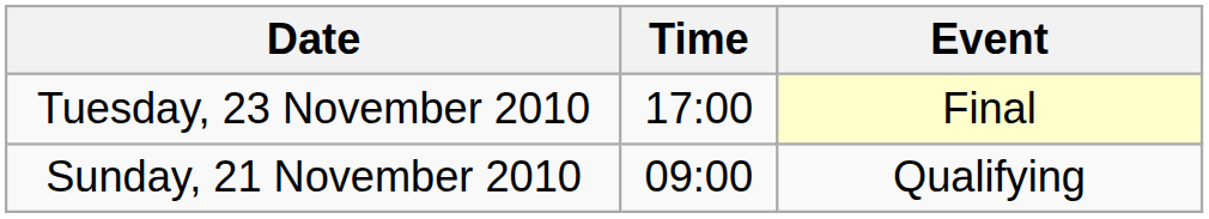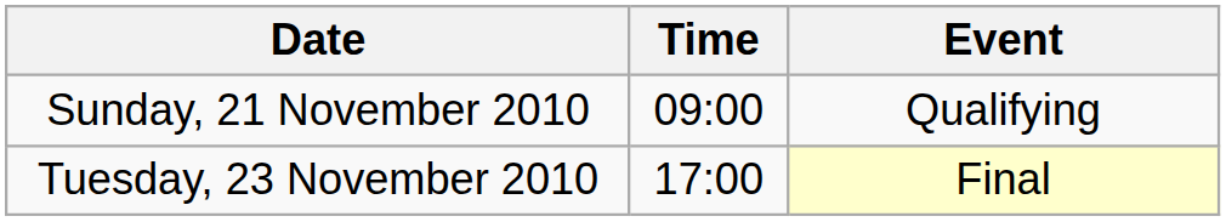rows swapped: Sunday, 21 November 2010 <-> Tuesday, 23 November 2010
